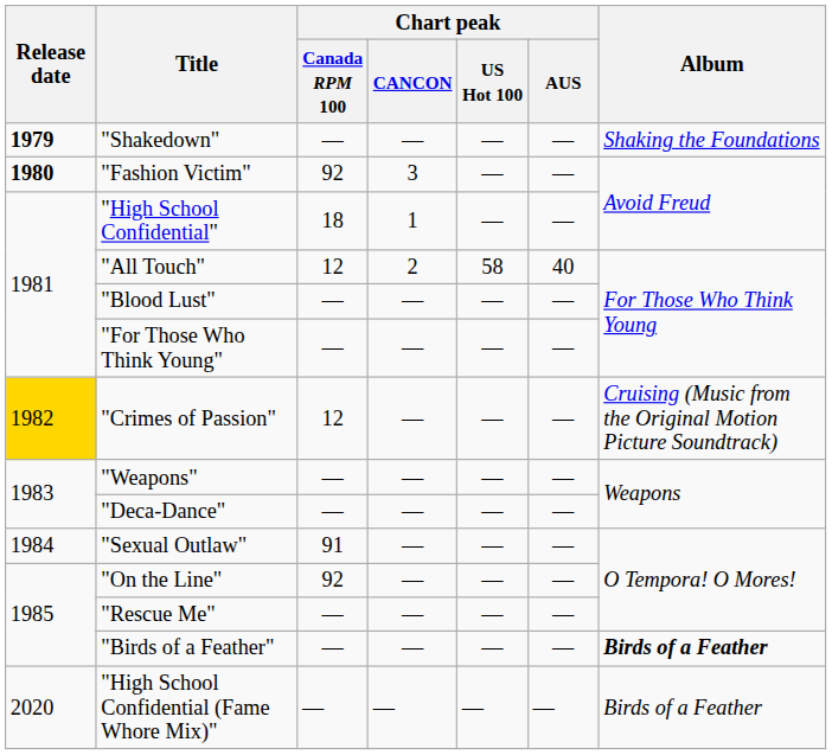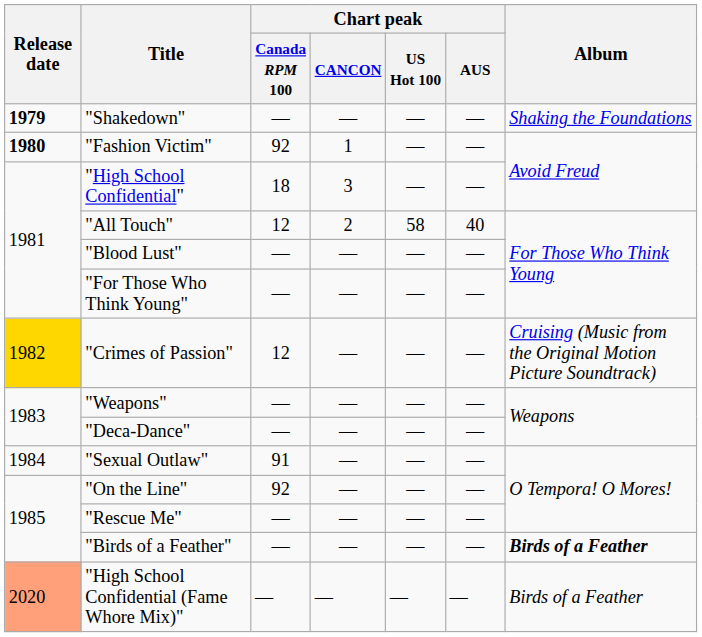"Fashion Victim" | Chart peak / CANCON: 3 -> 1
"High School Confidential" | Chart peak / CANCON: 1 -> 3
"High School Confidential (Fame Whore Mix)" | Release date: no background -> lightsalmon background
